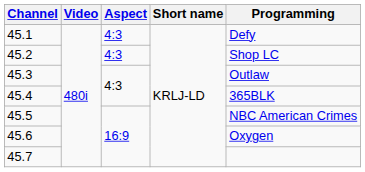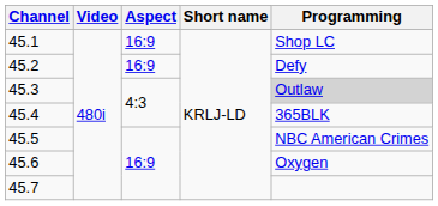45.1 | Aspect: 4:3 -> 16:9
45.1 | Programming: Defy -> Shop LC
45.2 | Aspect: 4:3 -> 16:9
45.2 | Programming: Shop LC -> Defy
45.3 | Programming: no background -> lightgrey background
